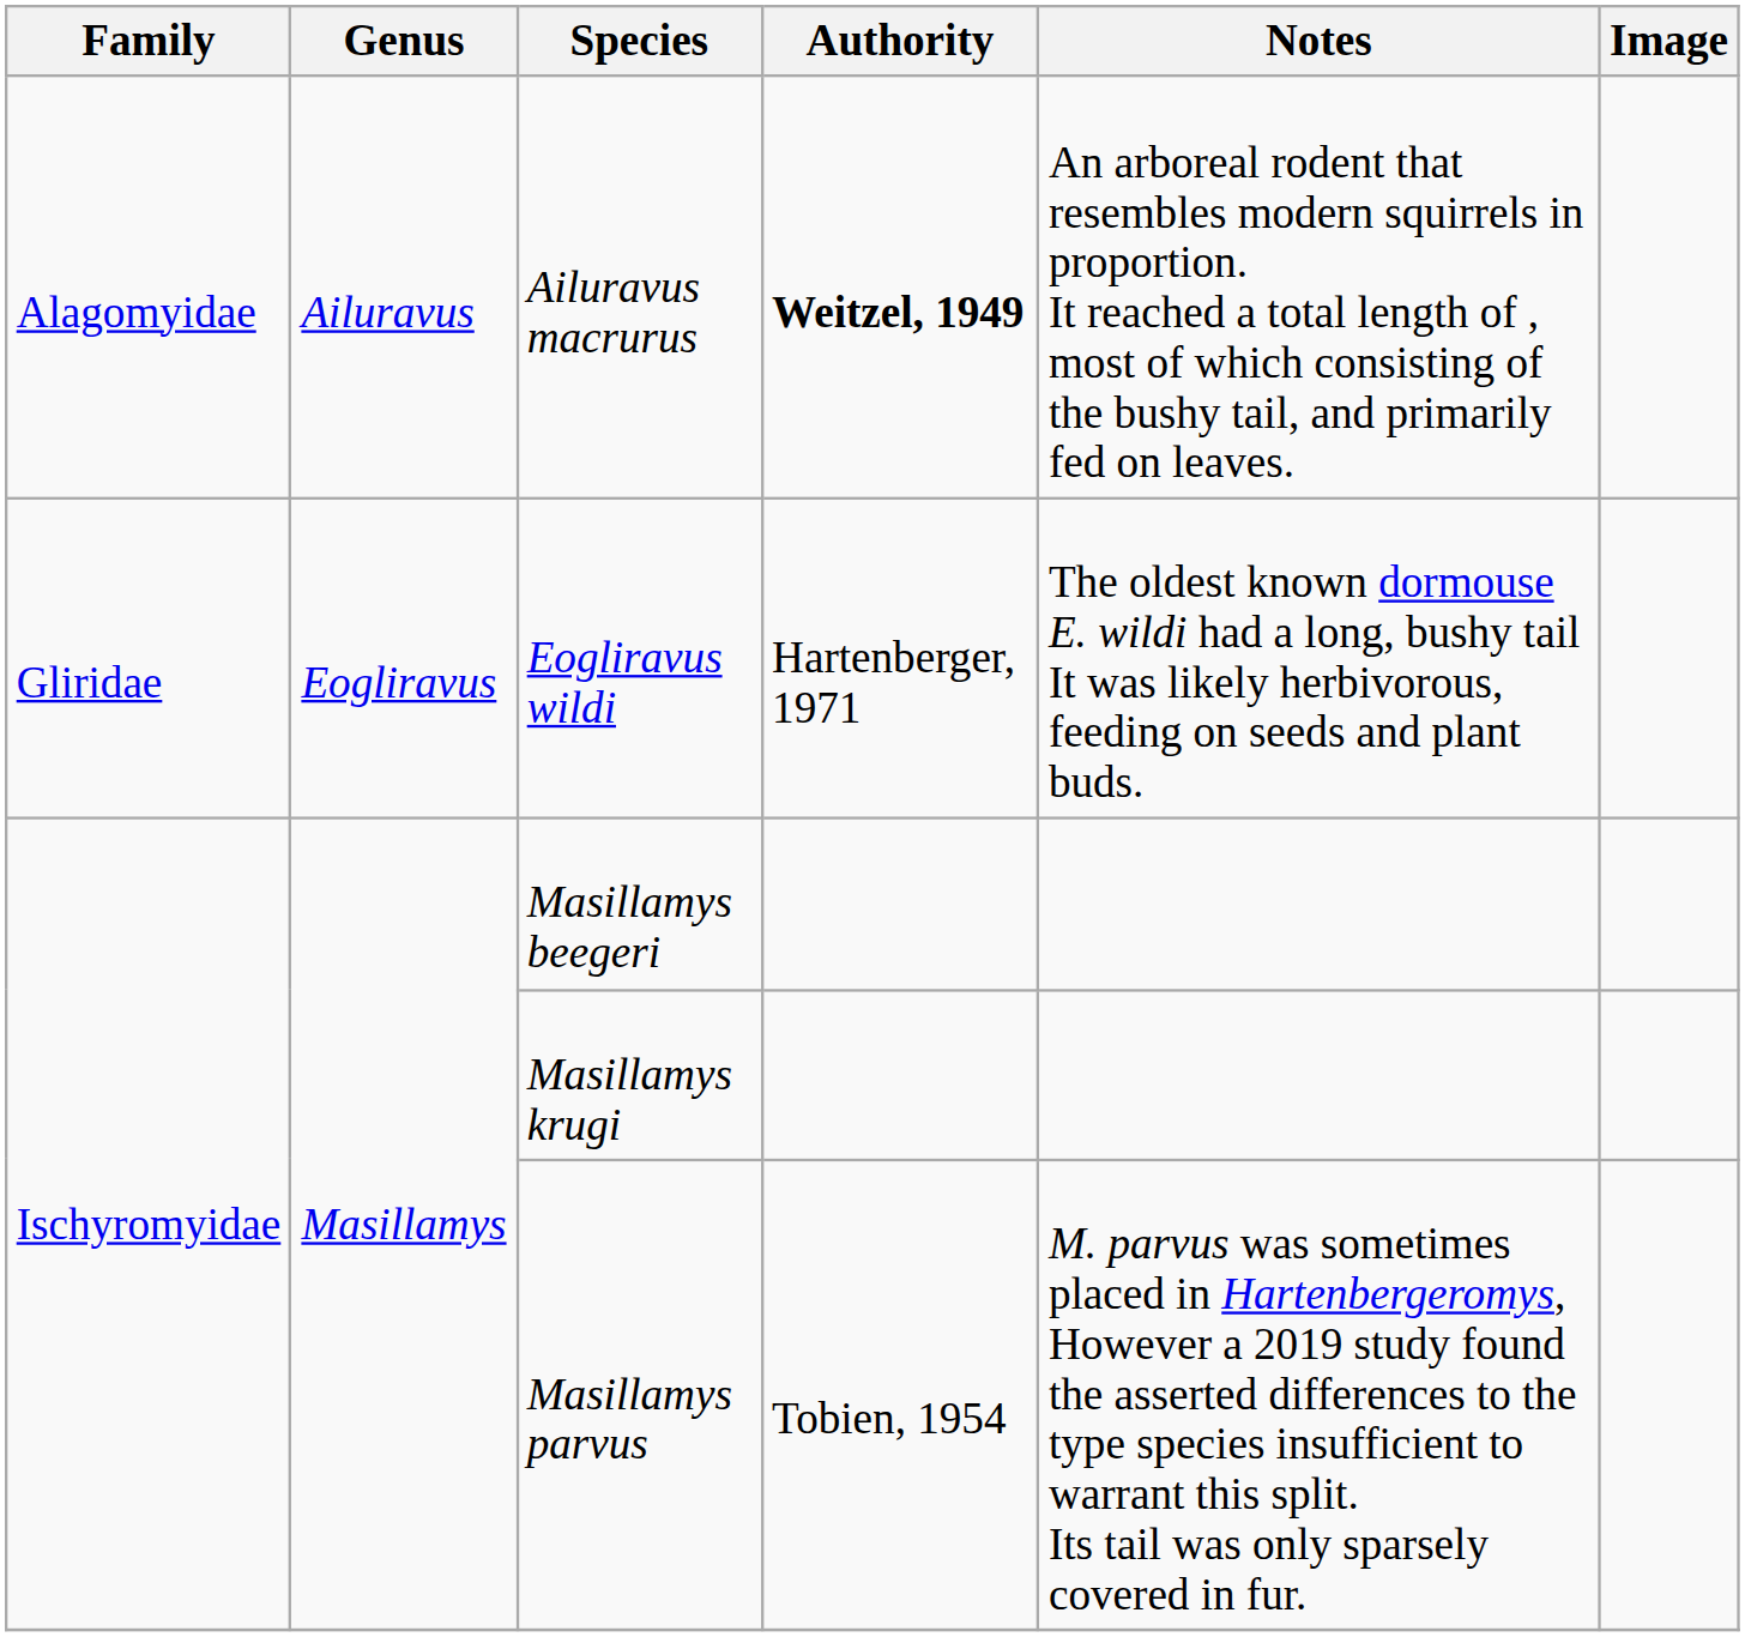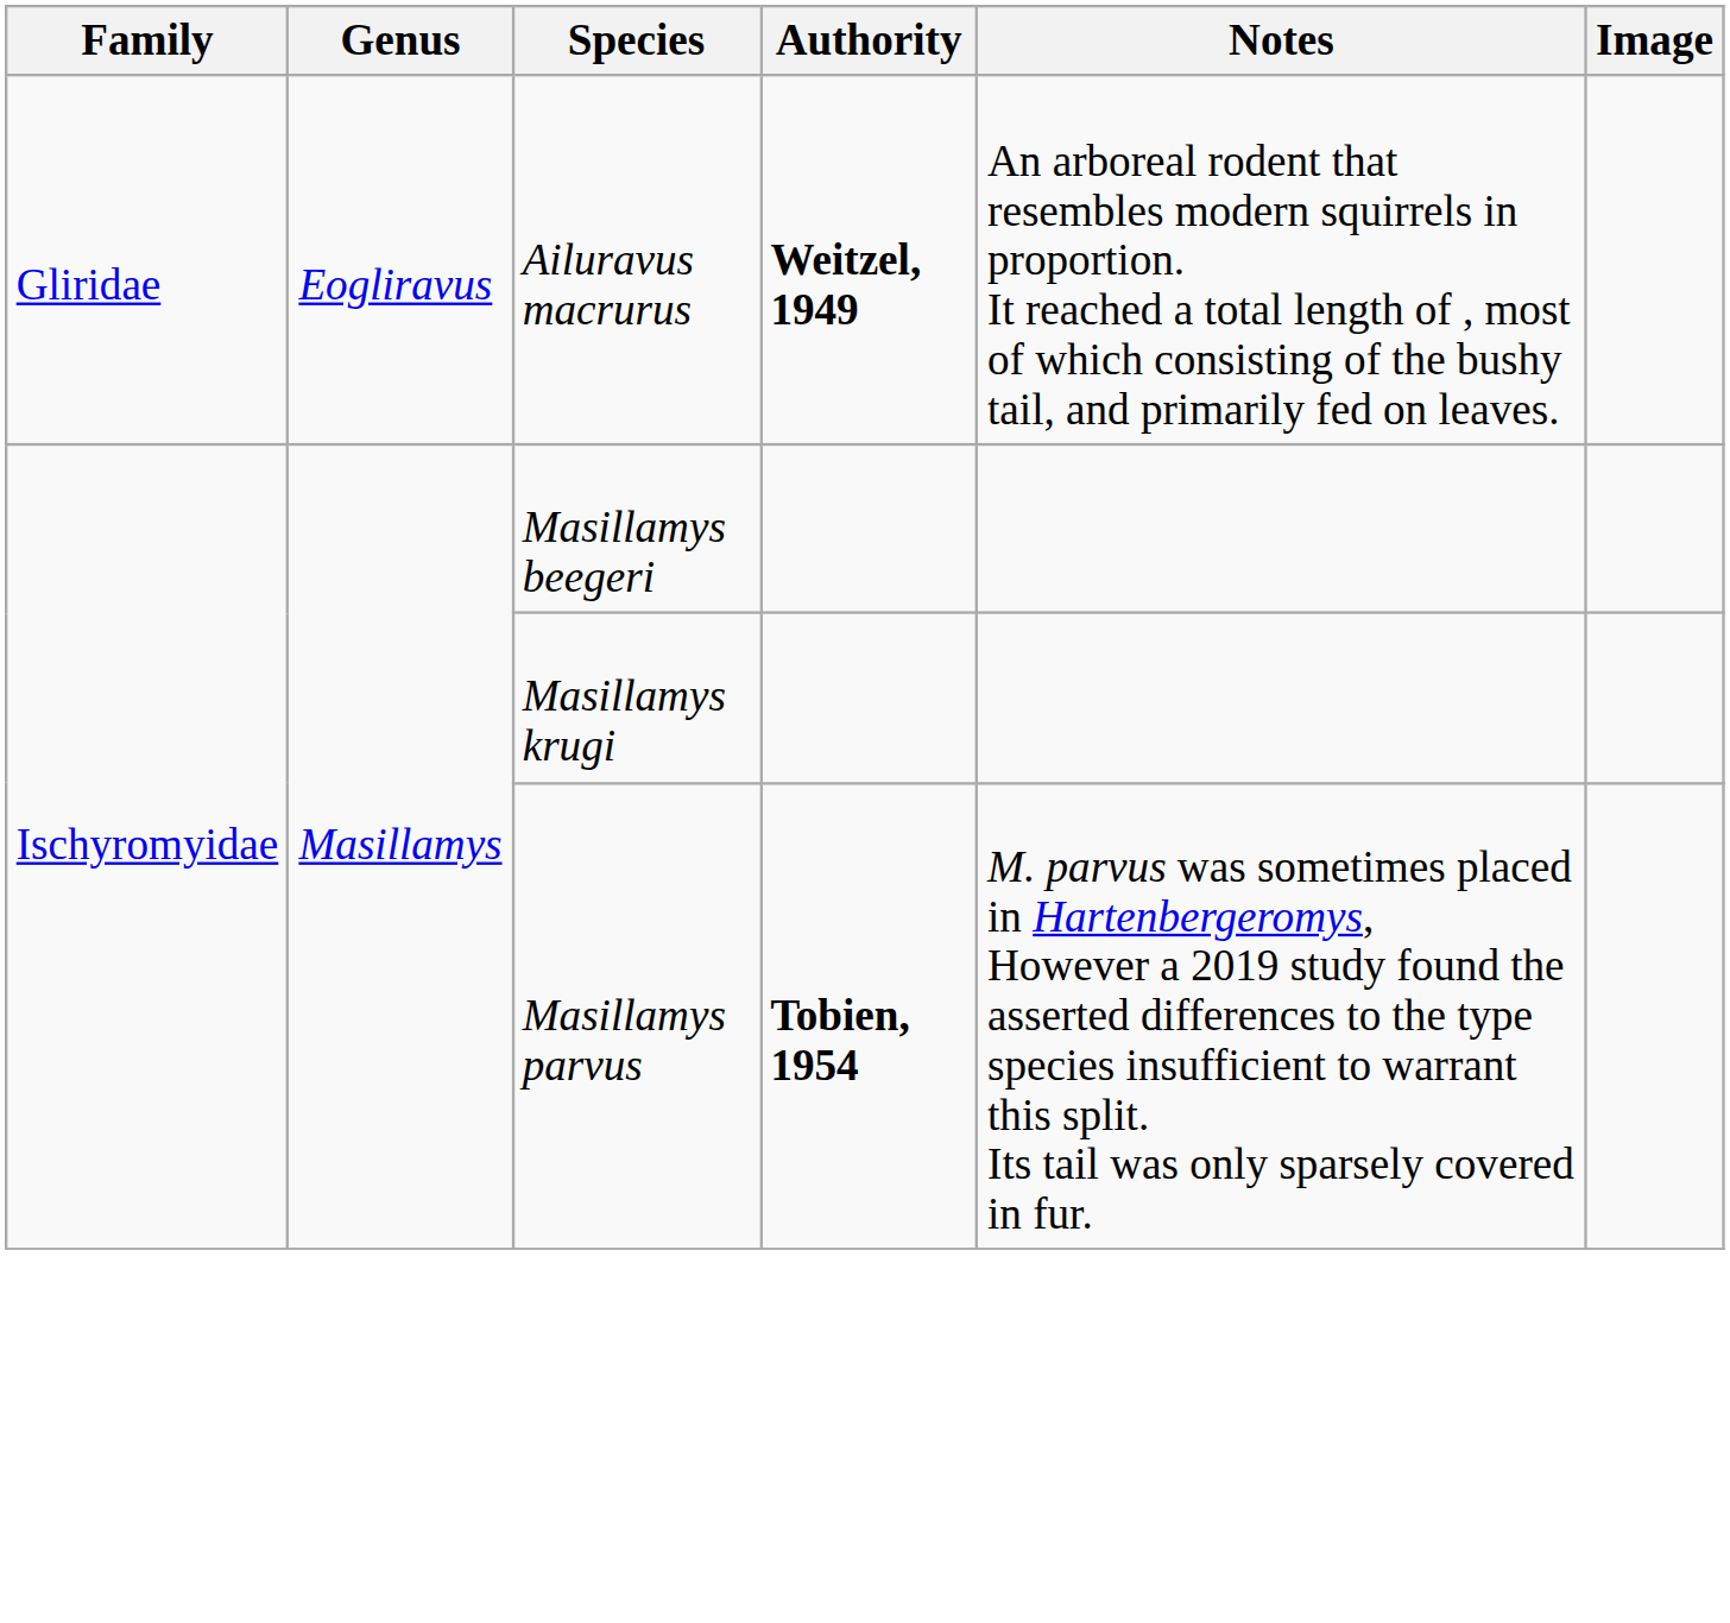Ailuravus macrurus | Family: Alagomyidae -> Gliridae
Ailuravus macrurus | Genus: Ailuravus -> Eogliravus
- row: Gliridae | Eogliravus | Eogliravus wildi | Hartenberger, 1971 | The oldest known dormouse E. wildi had a long, bushy tail It was likely herbivorous, feeding on seeds and plant buds.
Masillamys parvus | Authority: normal -> bold
